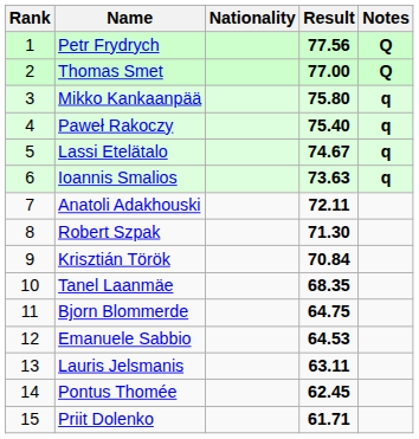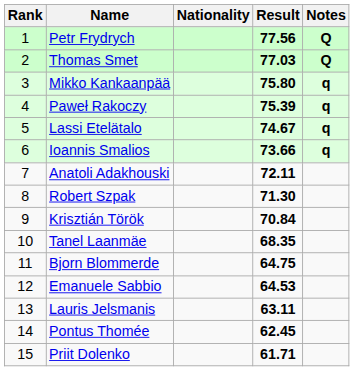Thomas Smet | Result: 77.00 -> 77.03
Paweł Rakoczy | Result: 75.40 -> 75.39
Ioannis Smalios | Result: 73.63 -> 73.66
